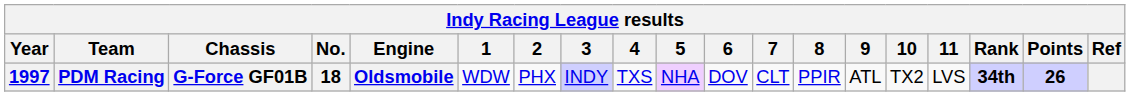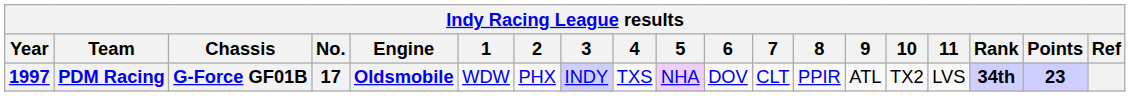PDM Racing | No.: 18 -> 17
PDM Racing | Points: 26 -> 23
